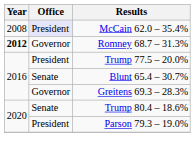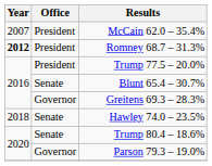McCain 62.0 – 35.4% | Year: 2008 -> 2007
McCain 62.0 – 35.4% | Office: lavender background -> no background
Romney 68.7 – 31.3% | Office: Governor -> President
+ row: 2018 | Senate | Hawley 74.0 – 23.5%
Parson 79.3 – 19.0% | Office: President -> Governor
